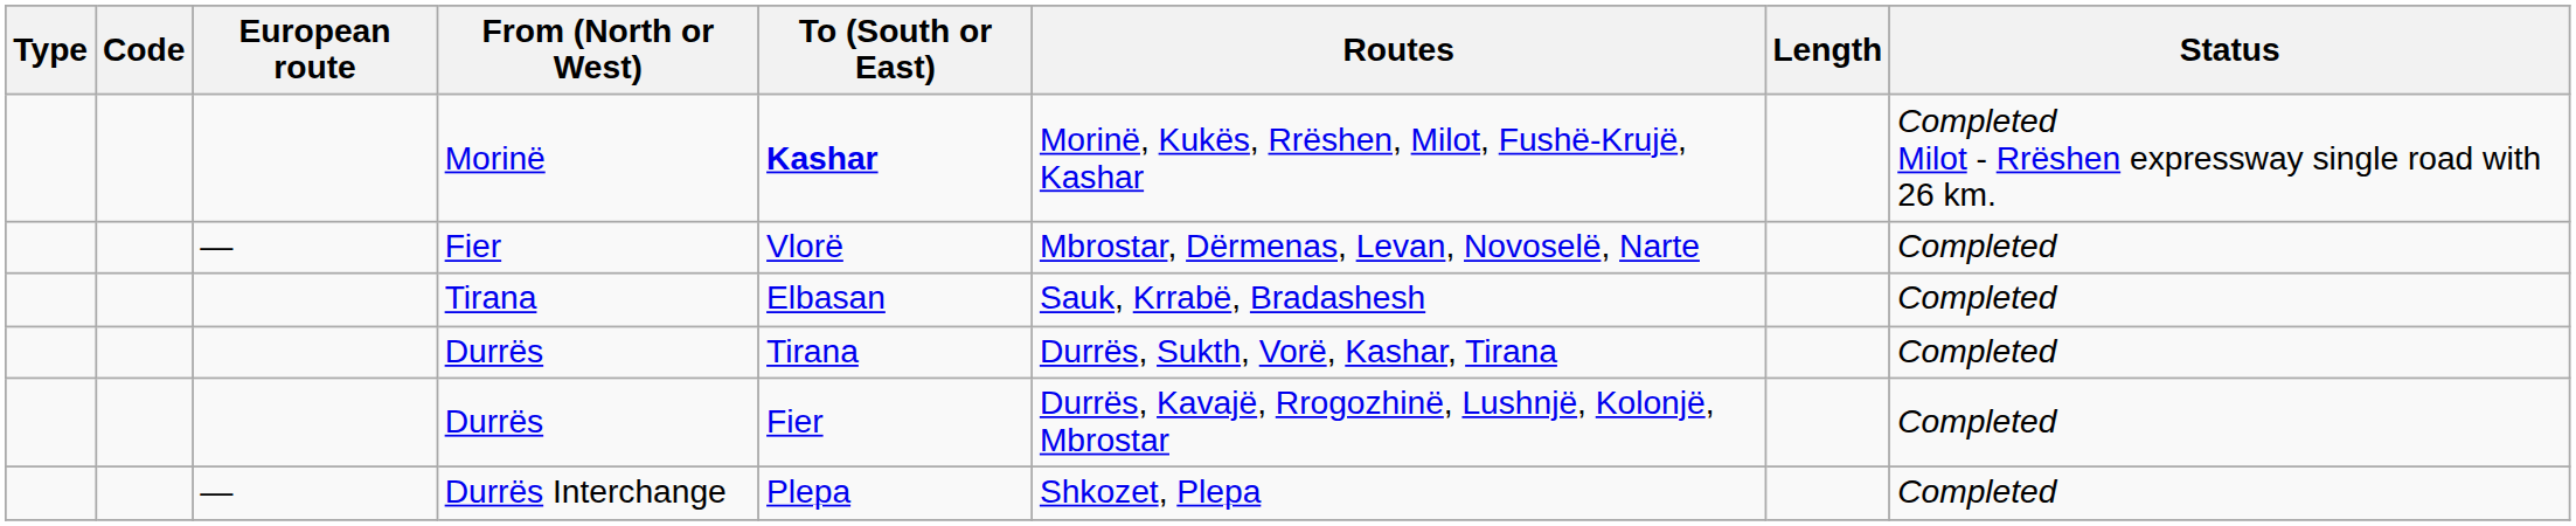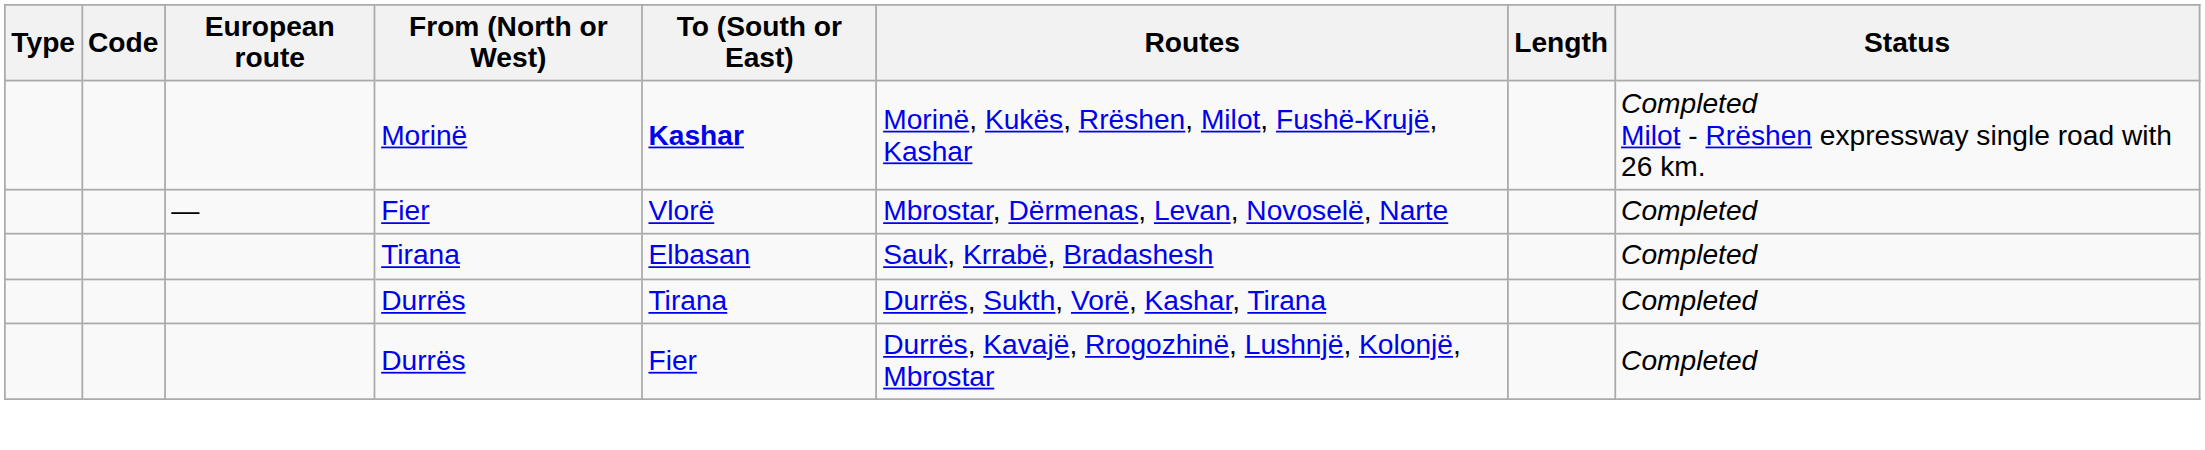- row: — | Durrës Interchange | Plepa | Shkozet, Plepa | Completed
